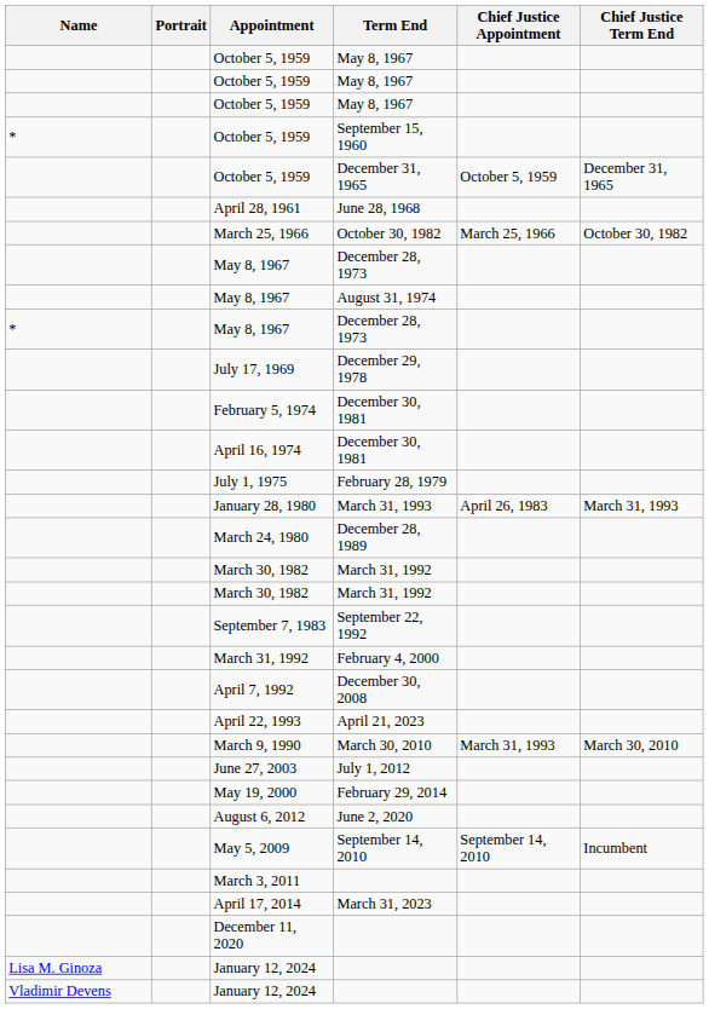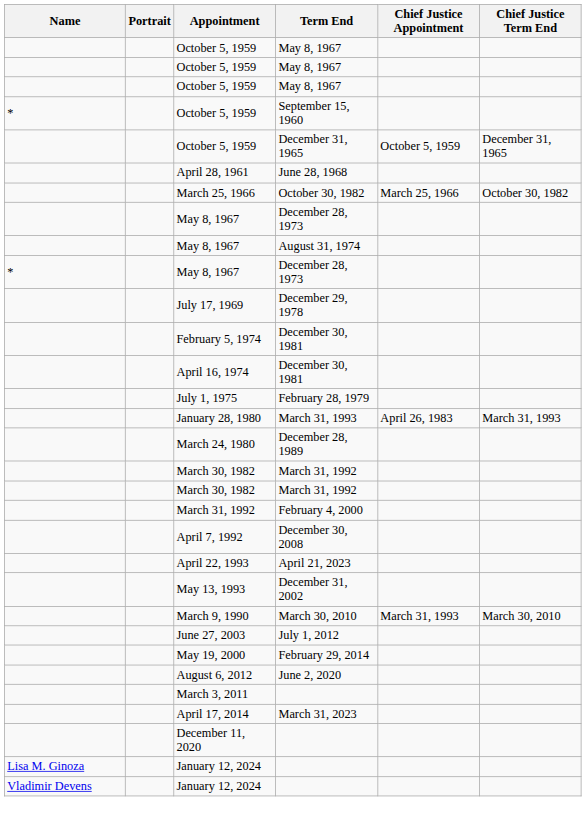- row: September 7, 1983 | September 22, 1992
+ row: May 13, 1993 | December 31, 2002
- row: May 5, 2009 | September 14, 2010 | September 14, 2010 | Incumbent
